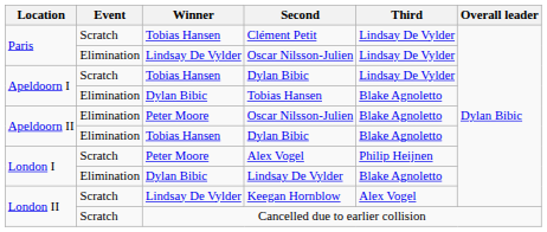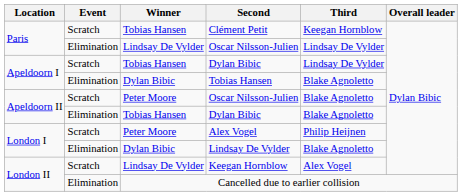Clément Petit | Third: Lindsay De Vylder -> Keegan Hornblow
Apeldoorn II / Oscar Nilsson-Julien | Event: Elimination -> Scratch
Cancelled due to earlier collision | Event: Scratch -> Elimination
